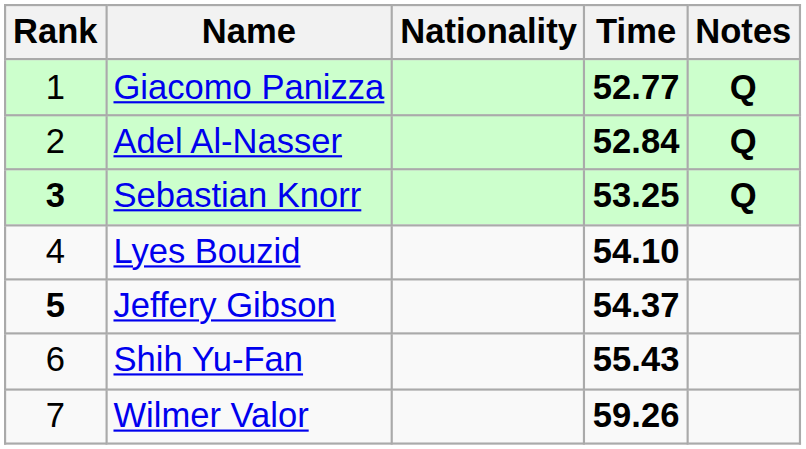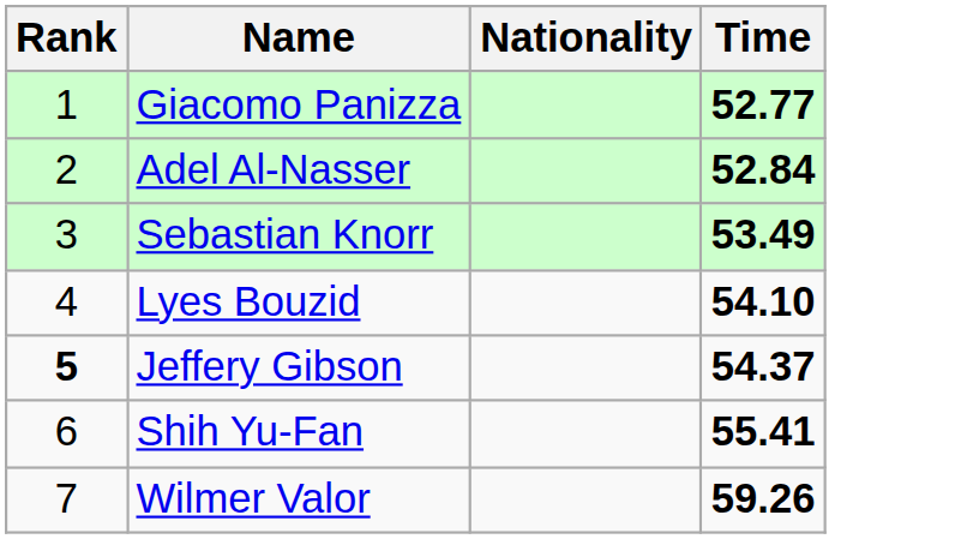- column: Notes | Q | Q | Q
Sebastian Knorr | Rank: bold -> normal
Sebastian Knorr | Time: 53.25 -> 53.49
Shih Yu-Fan | Time: 55.43 -> 55.41
